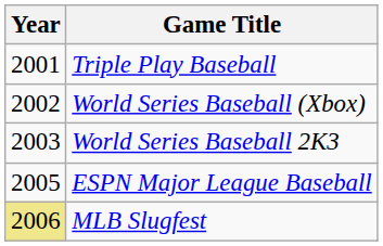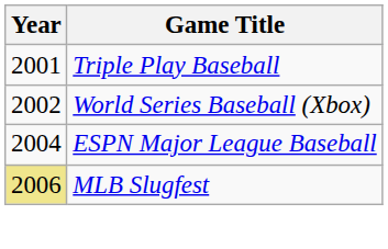- row: 2003 | World Series Baseball 2K3
ESPN Major League Baseball | Year: 2005 -> 2004
